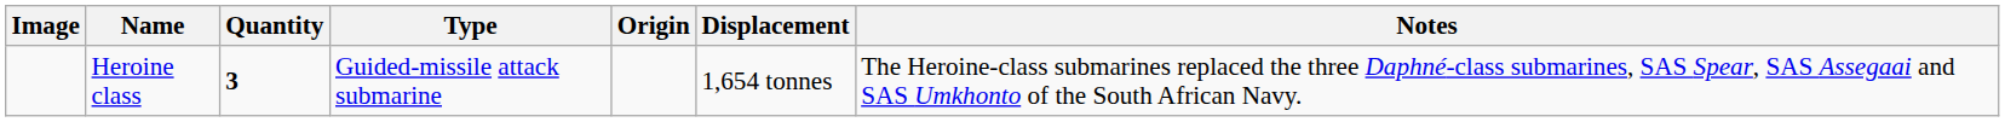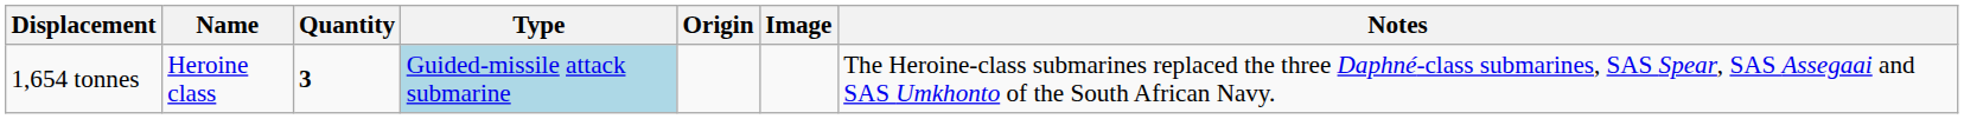columns swapped: Image <-> Displacement
Heroine class | Type: no background -> lightblue background
